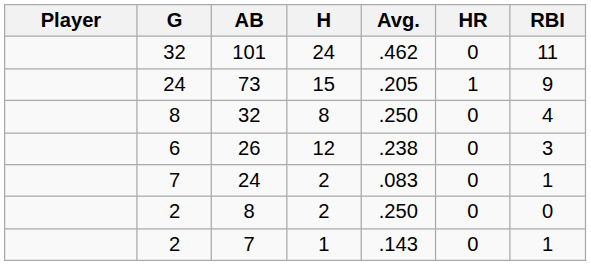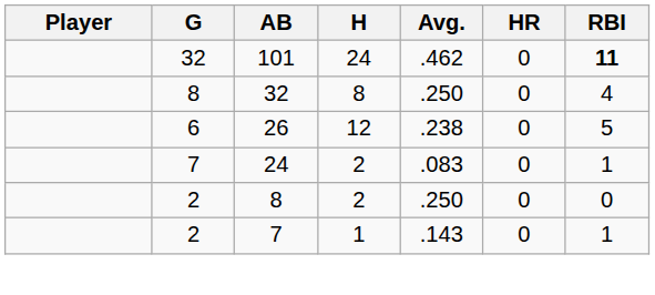101 | RBI: normal -> bold
- row: 24 | 73 | 15 | .205 | 1 | 9
26 | RBI: 3 -> 5
